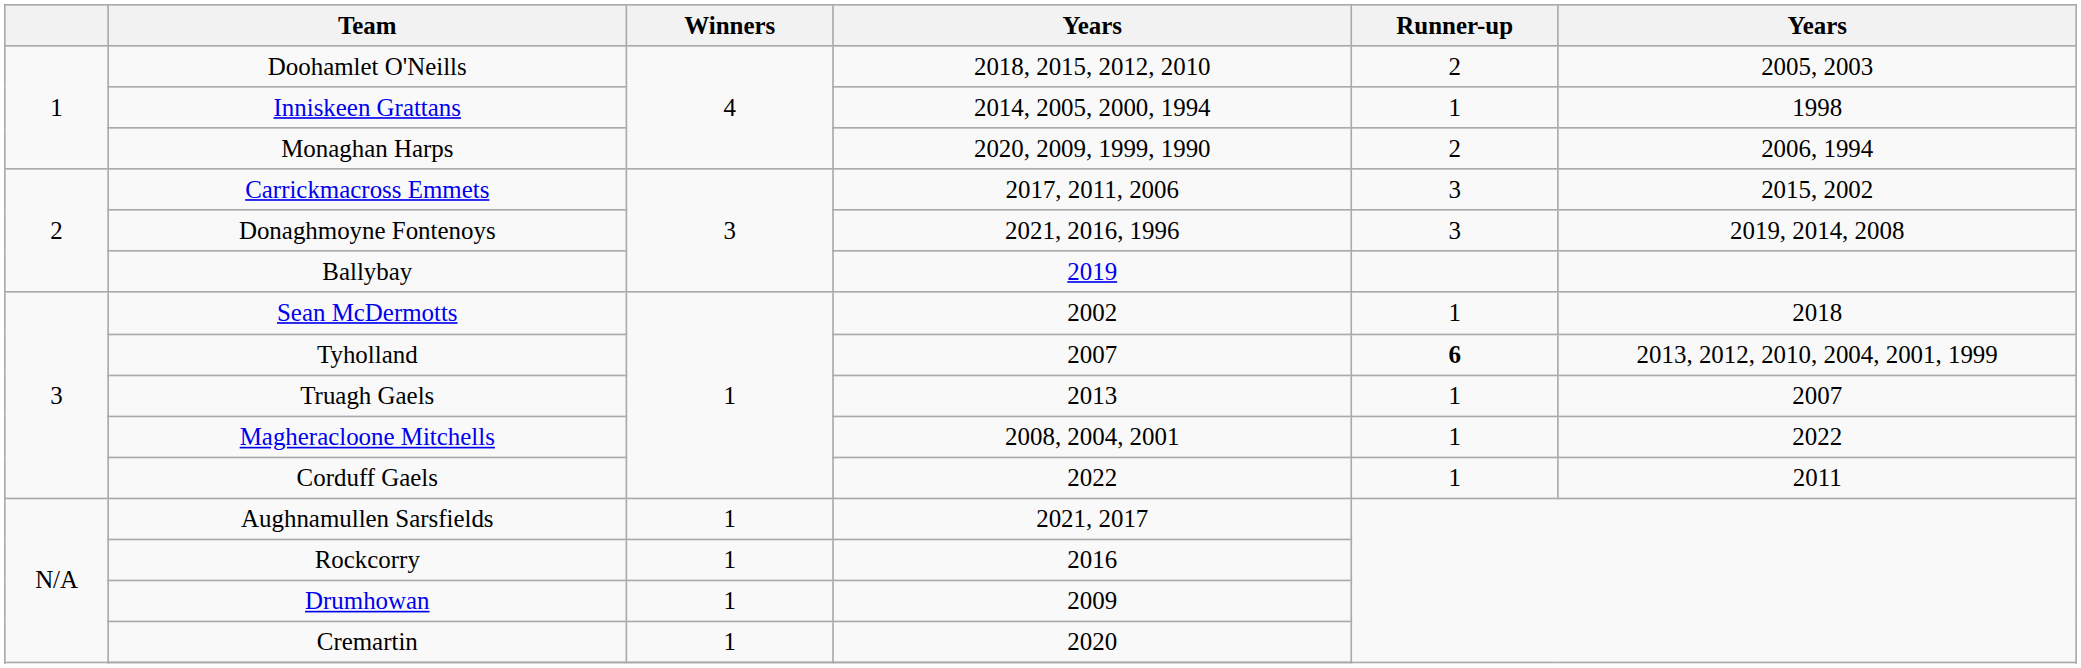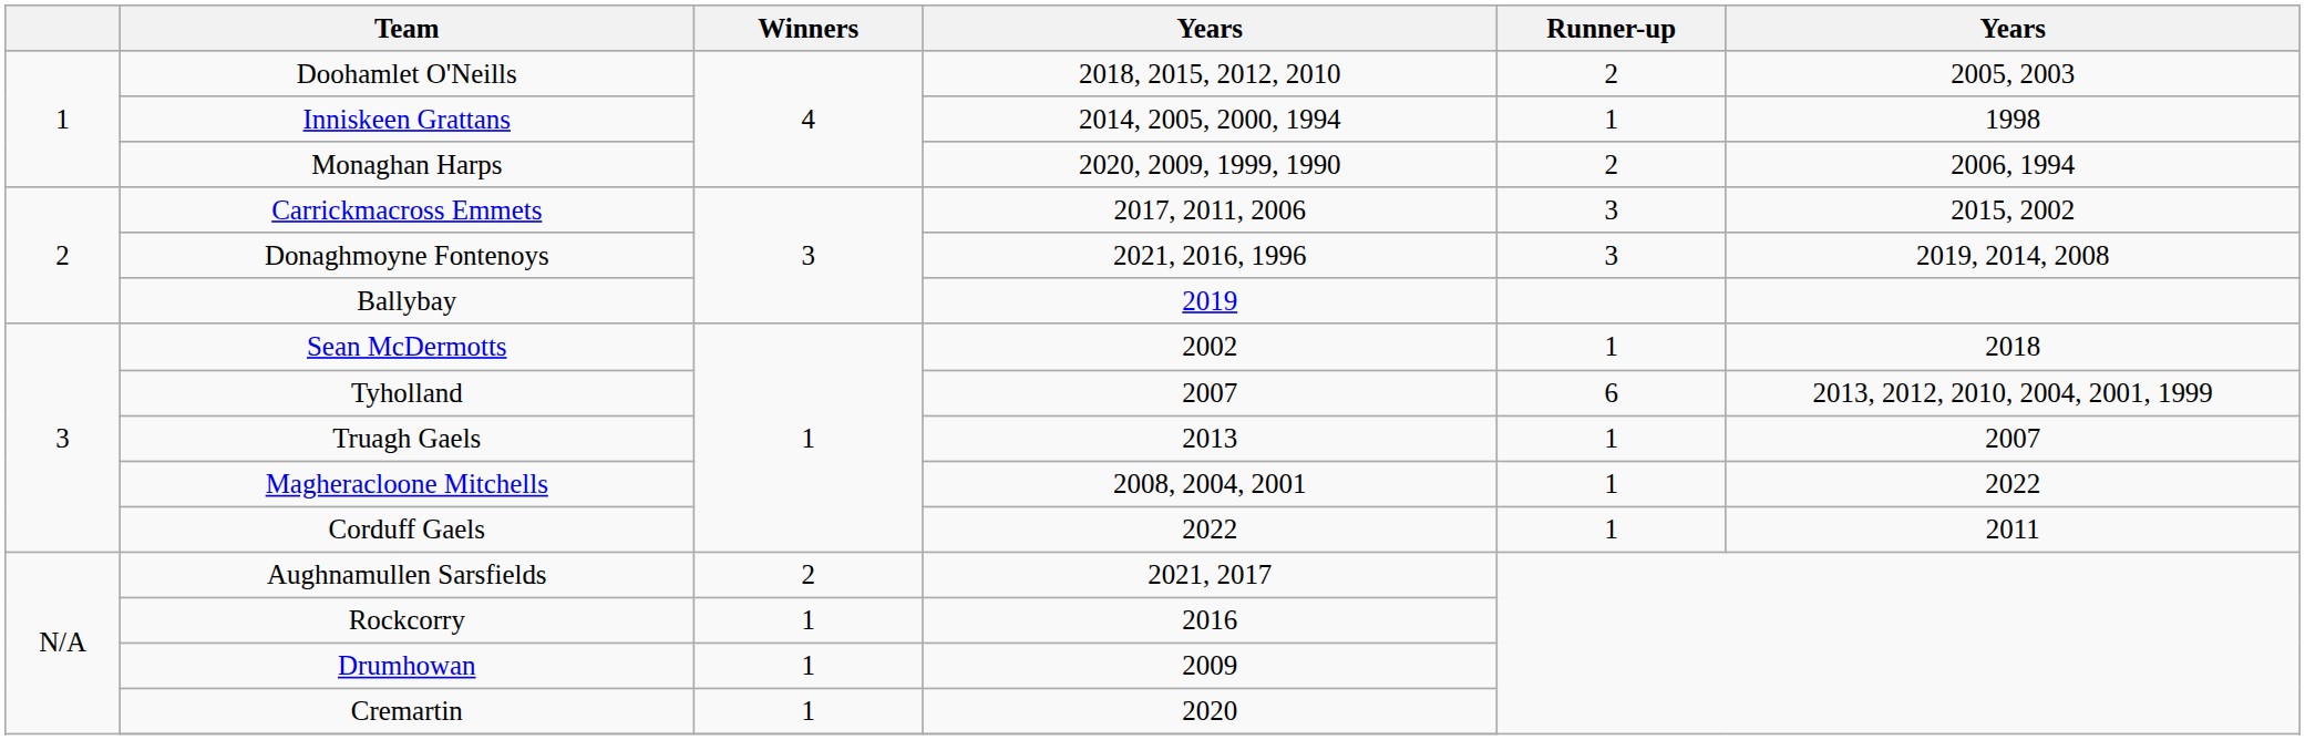Tyholland | Runner-up: bold -> normal
Aughnamullen Sarsfields | Winners: 1 -> 2
